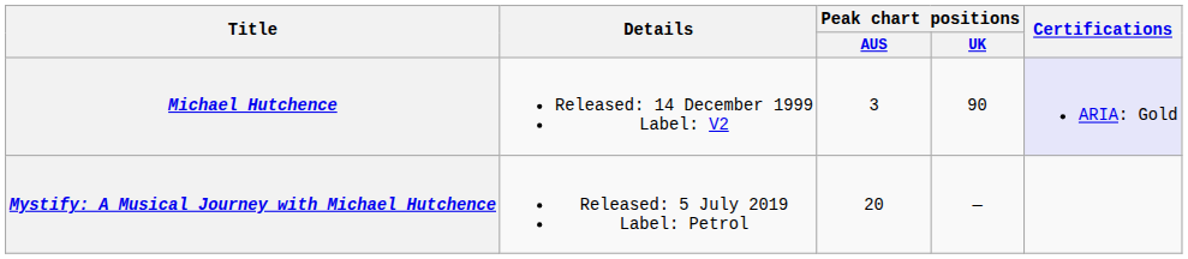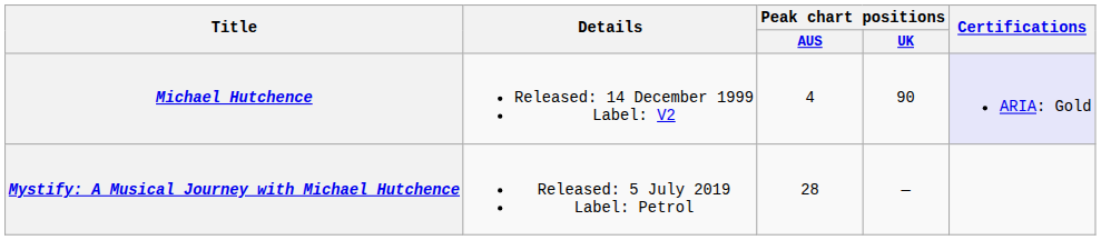Michael Hutchence | Peak chart positions / AUS: 3 -> 4
Mystify: A Musical Journey with Michael Hutchence | Peak chart positions / AUS: 20 -> 28
